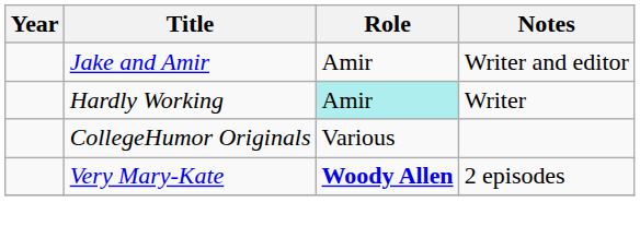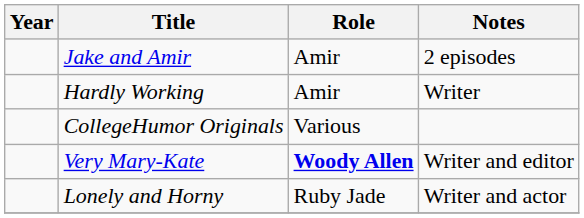Jake and Amir | Notes: Writer and editor -> 2 episodes
Hardly Working | Role: paleturquoise background -> no background
Very Mary-Kate | Notes: 2 episodes -> Writer and editor
+ row: Lonely and Horny | Ruby Jade | Writer and actor
